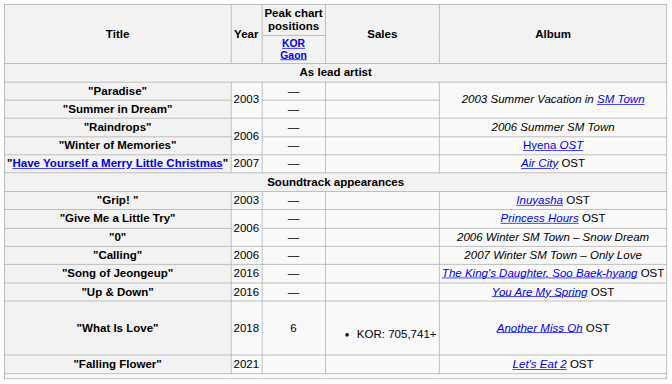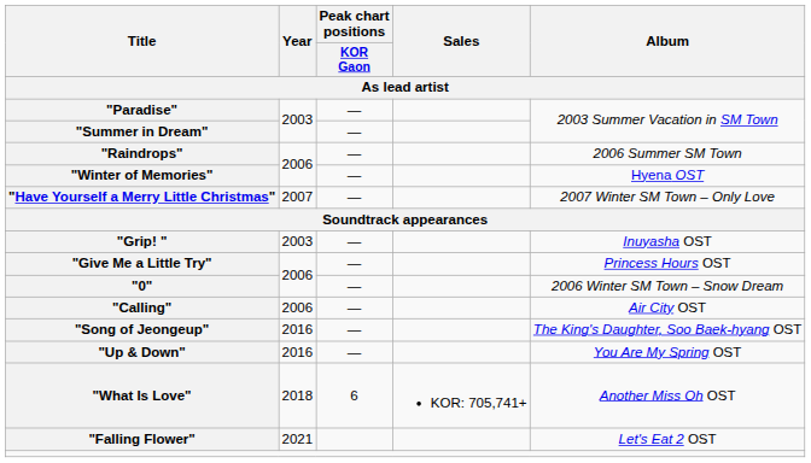"Have Yourself a Merry Little Christmas" | Album: Air City OST -> 2007 Winter SM Town – Only Love
"Calling" | Album: 2007 Winter SM Town – Only Love -> Air City OST
